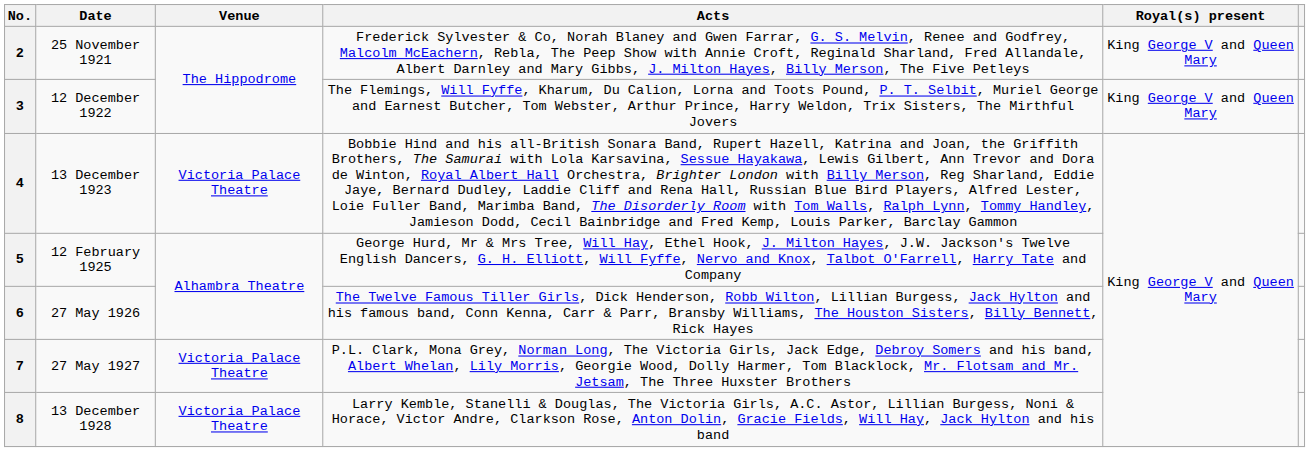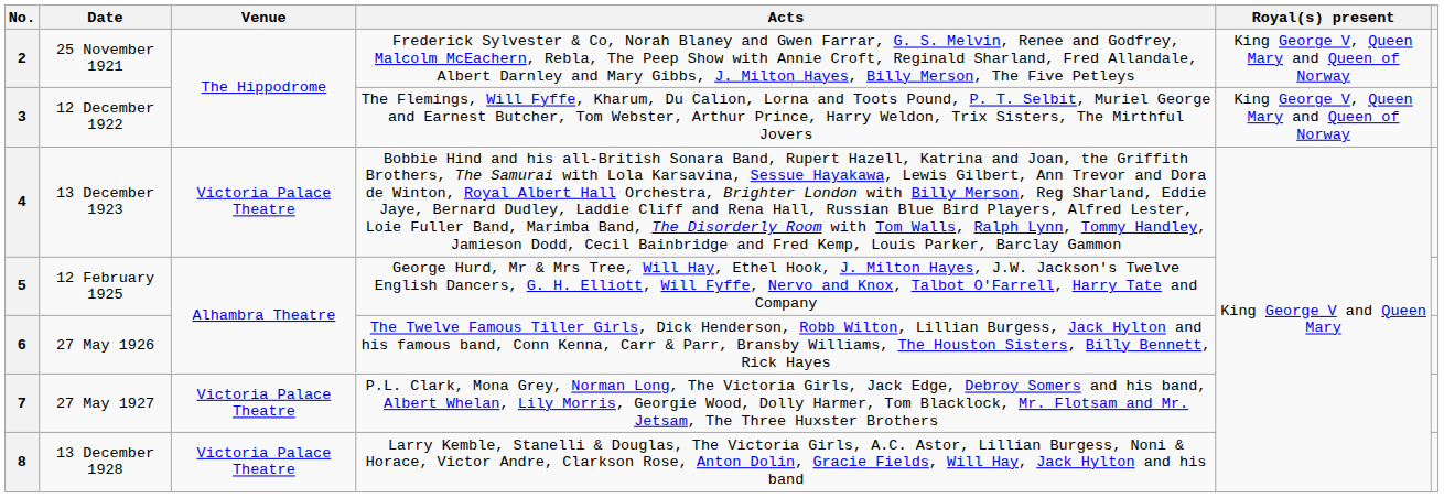2 | Royal(s) present: King George V and Queen Mary -> King George V, Queen Mary and Queen of Norway
3 | Royal(s) present: King George V and Queen Mary -> King George V, Queen Mary and Queen of Norway
